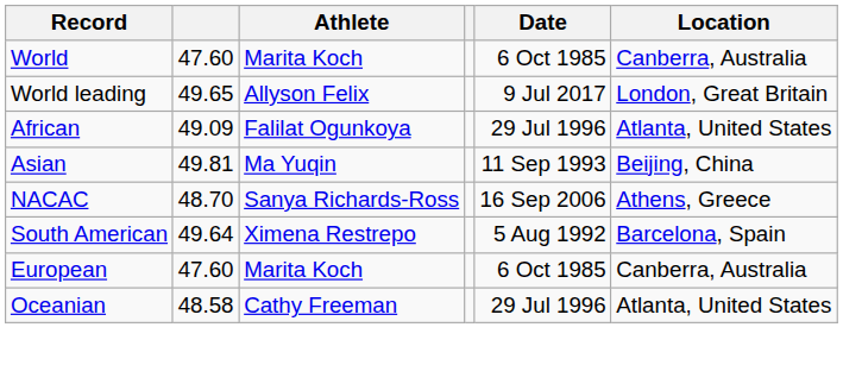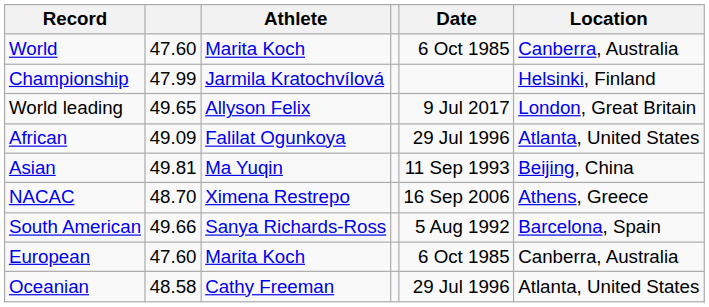+ row: Championship | 47.99 | Jarmila Kratochvílová | Helsinki, Finland
NACAC | Athlete: Sanya Richards-Ross -> Ximena Restrepo
South American | column 2: 49.64 -> 49.66
South American | Athlete: Ximena Restrepo -> Sanya Richards-Ross
